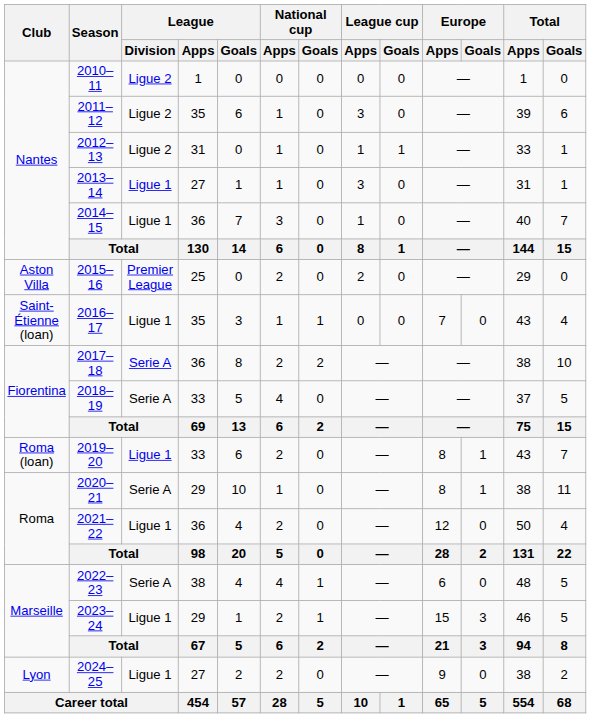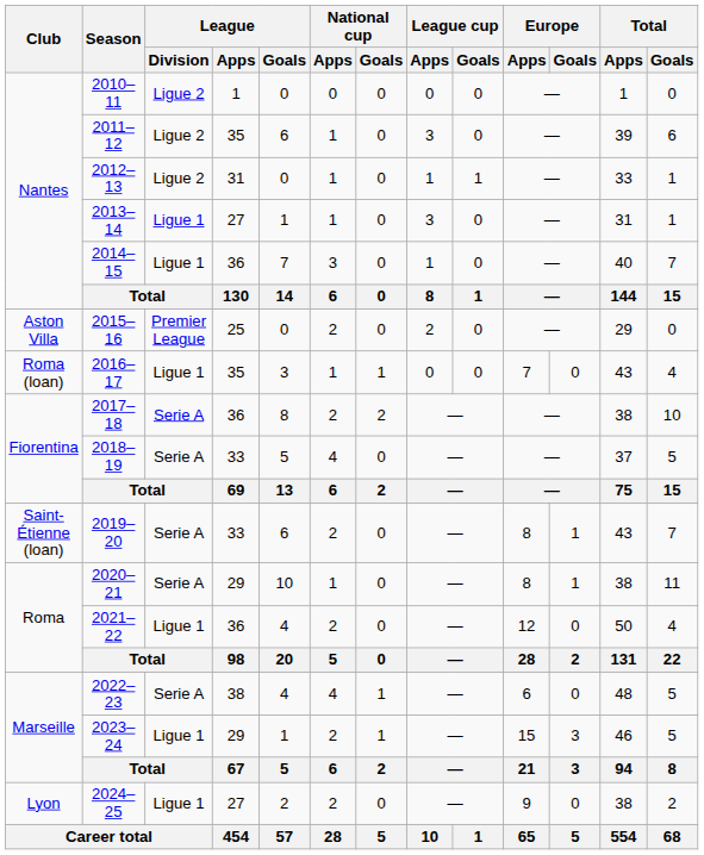2016–17 | Club: Saint-Étienne (loan) -> Roma (loan)
2019–20 | Club: Roma (loan) -> Saint-Étienne (loan)
2019–20 | League / Division: Ligue 1 -> Serie A
